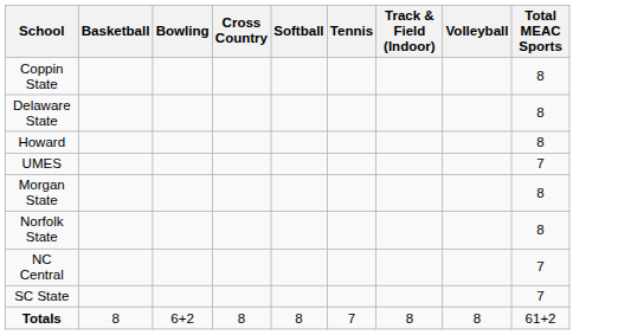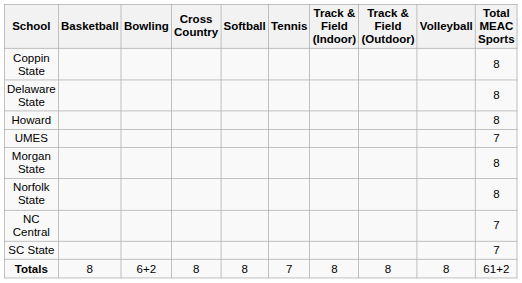+ column: Track & Field (Outdoor) | 8
